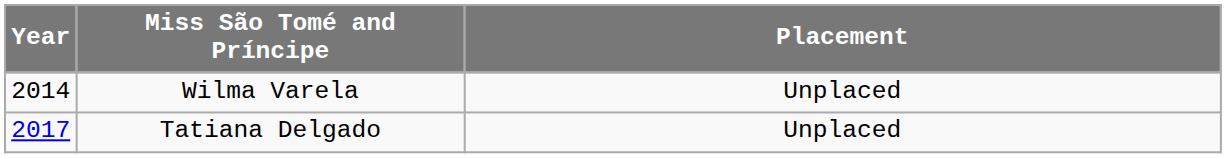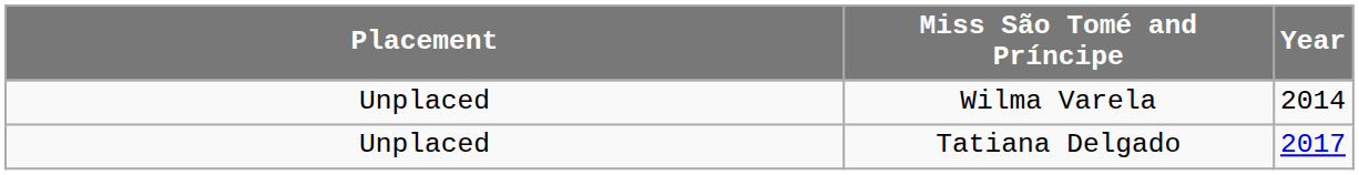columns swapped: Year <-> Placement
